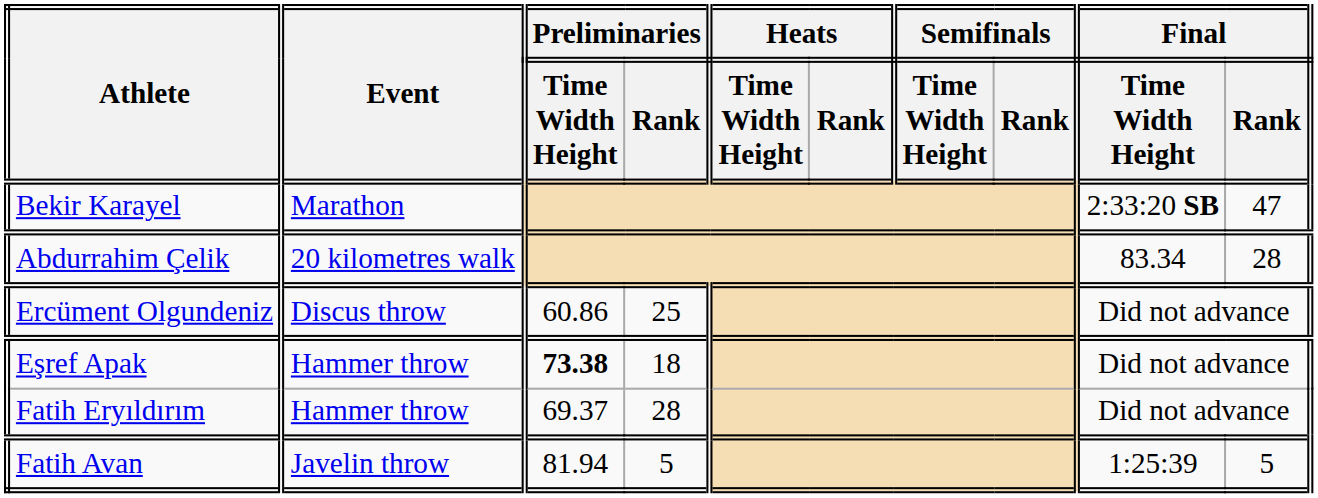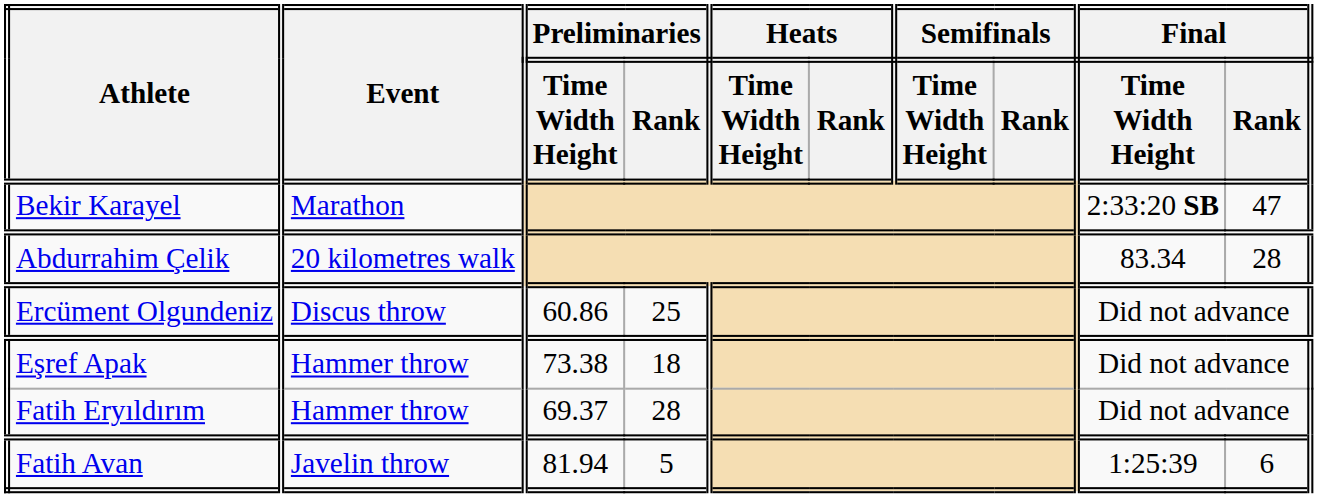Eşref Apak | Preliminaries / Time Width Height: bold -> normal
Fatih Avan | Final / Rank: 5 -> 6
